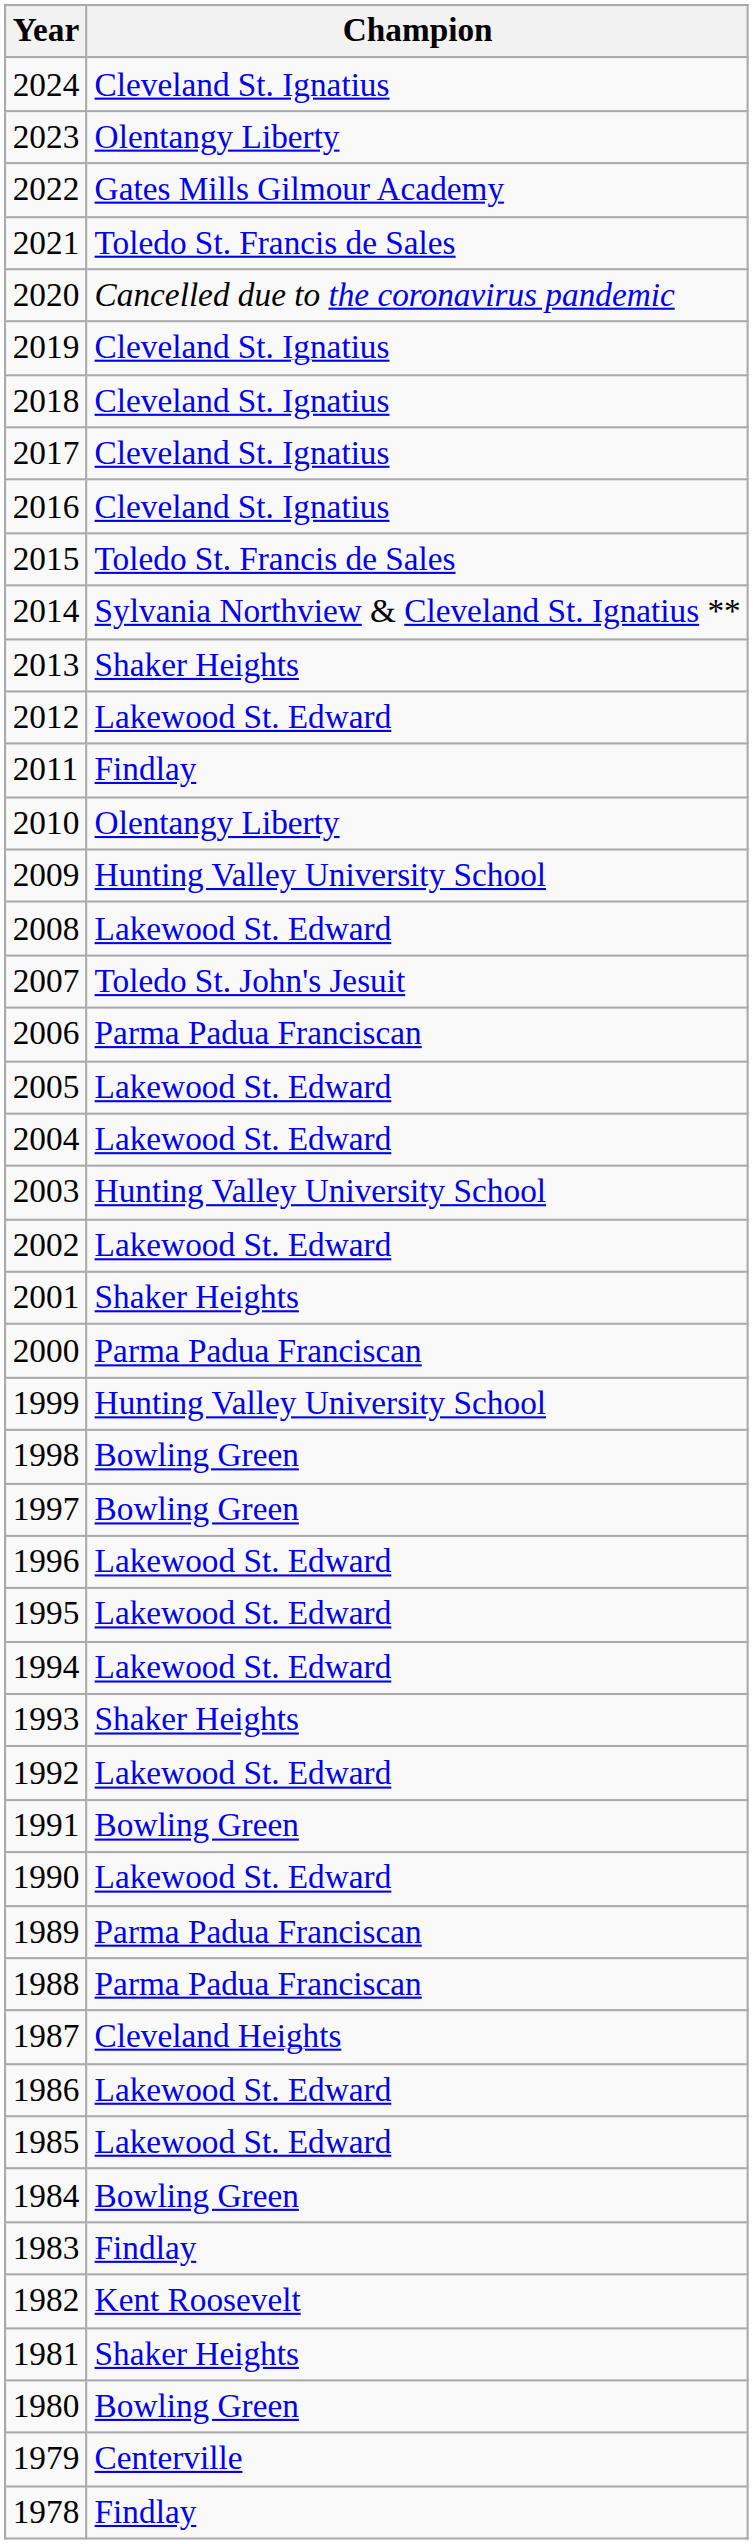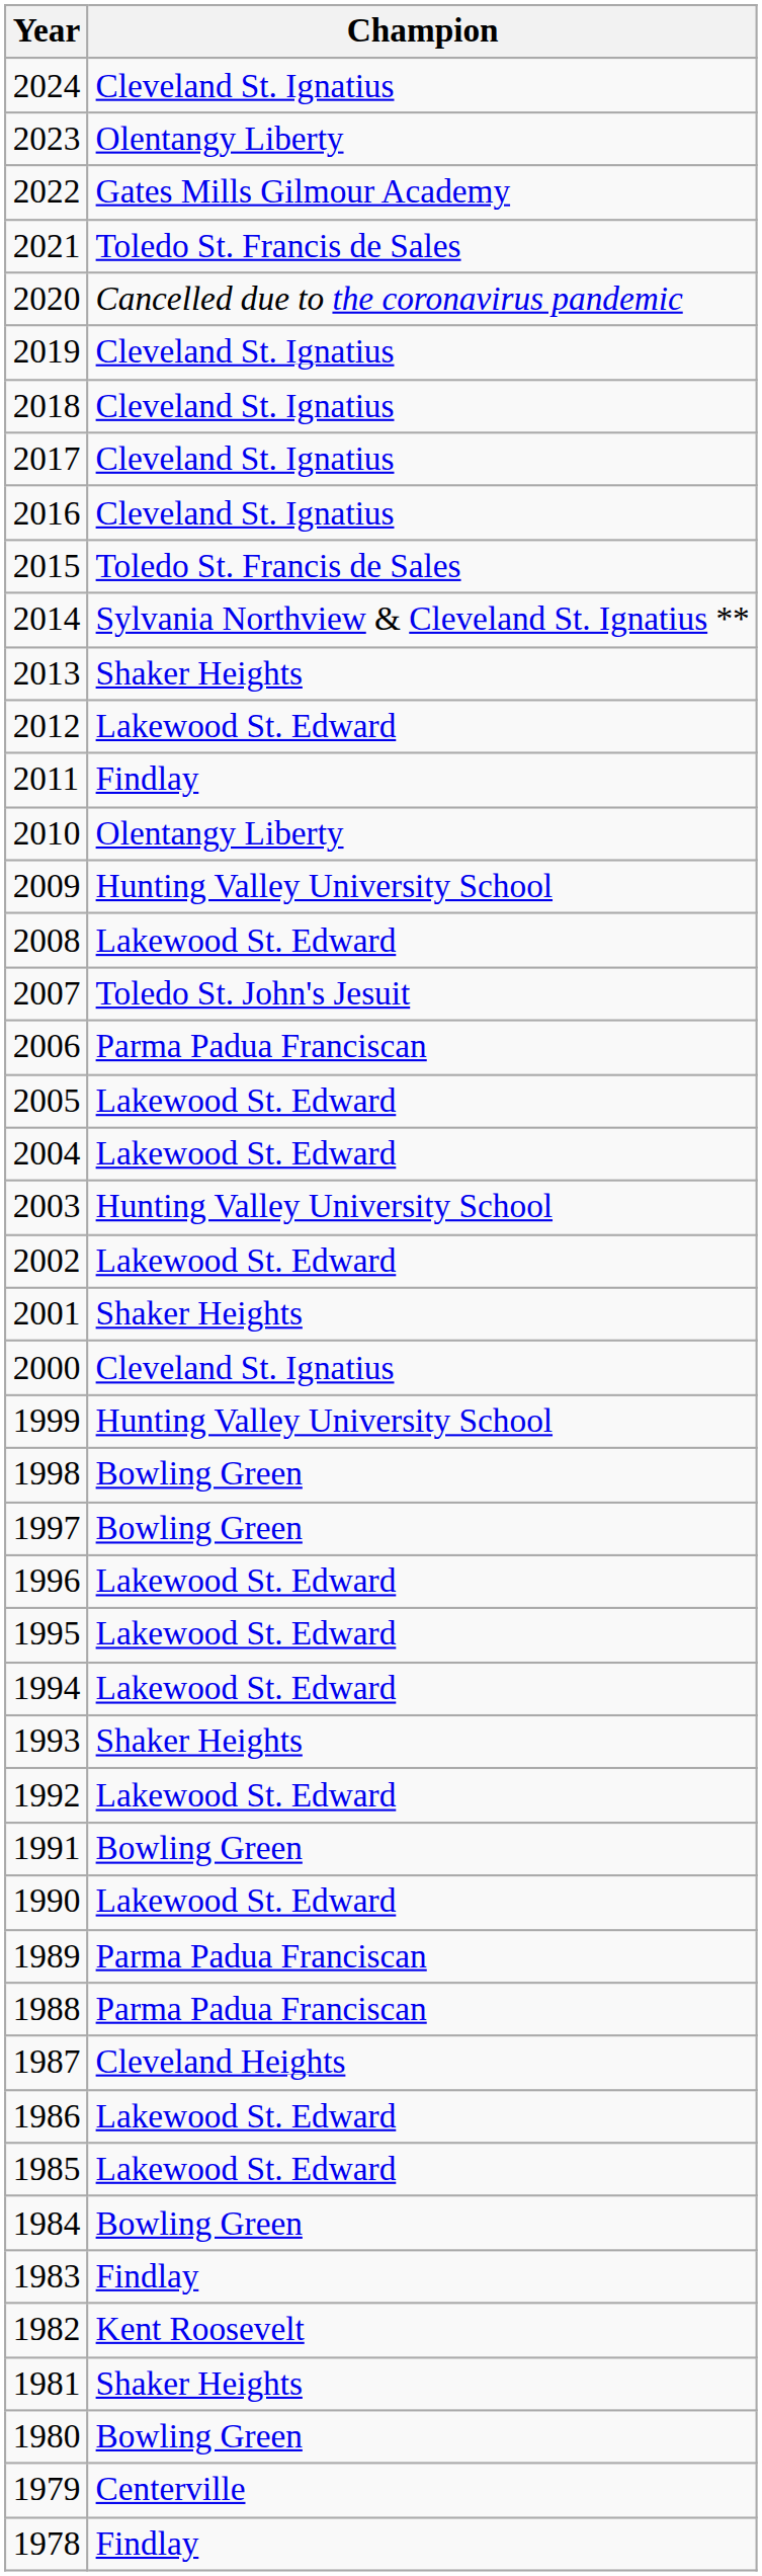2000 | Champion: Parma Padua Franciscan -> Cleveland St. Ignatius
